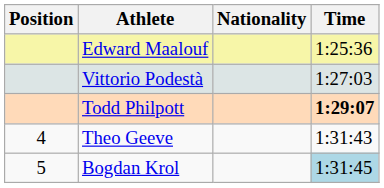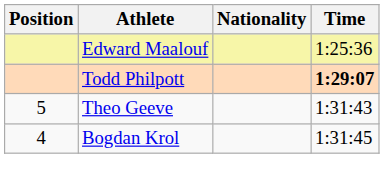- row: Vittorio Podestà | 1:27:03
Theo Geeve | Position: 4 -> 5
Bogdan Krol | Position: 5 -> 4
Bogdan Krol | Time: lightblue background -> no background
